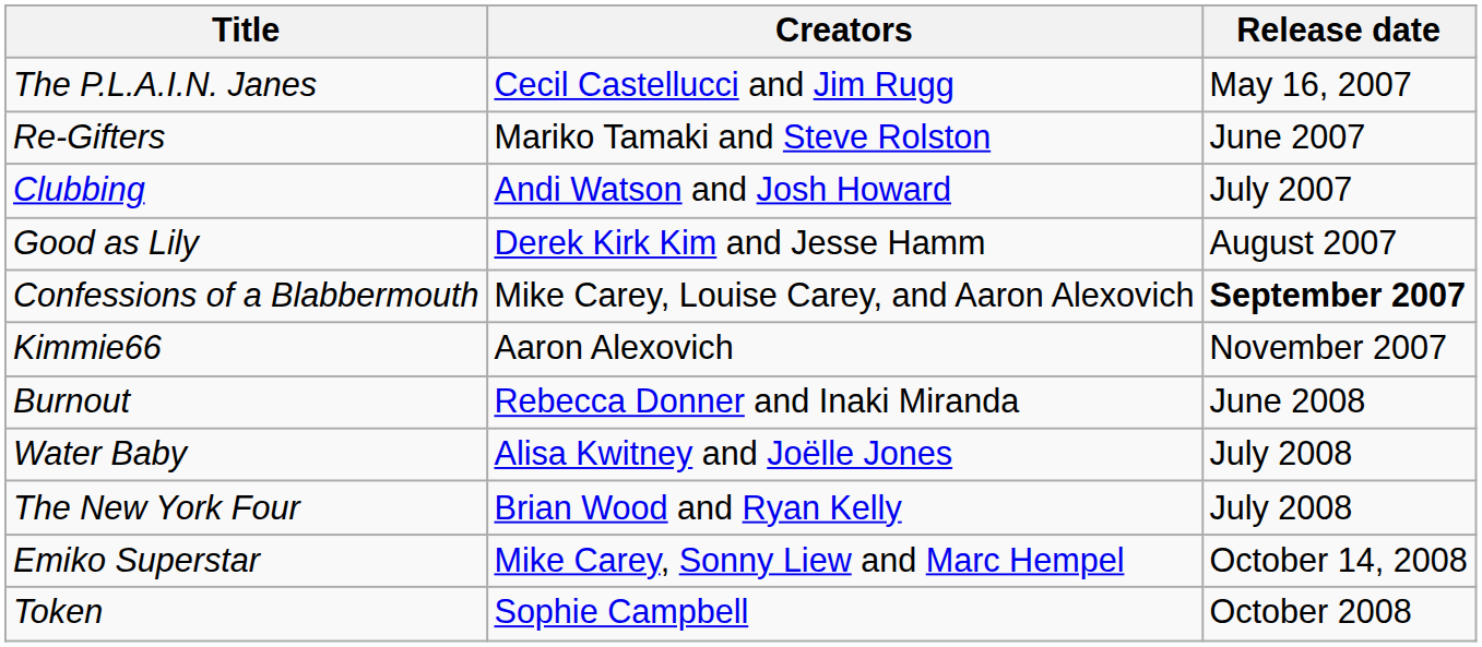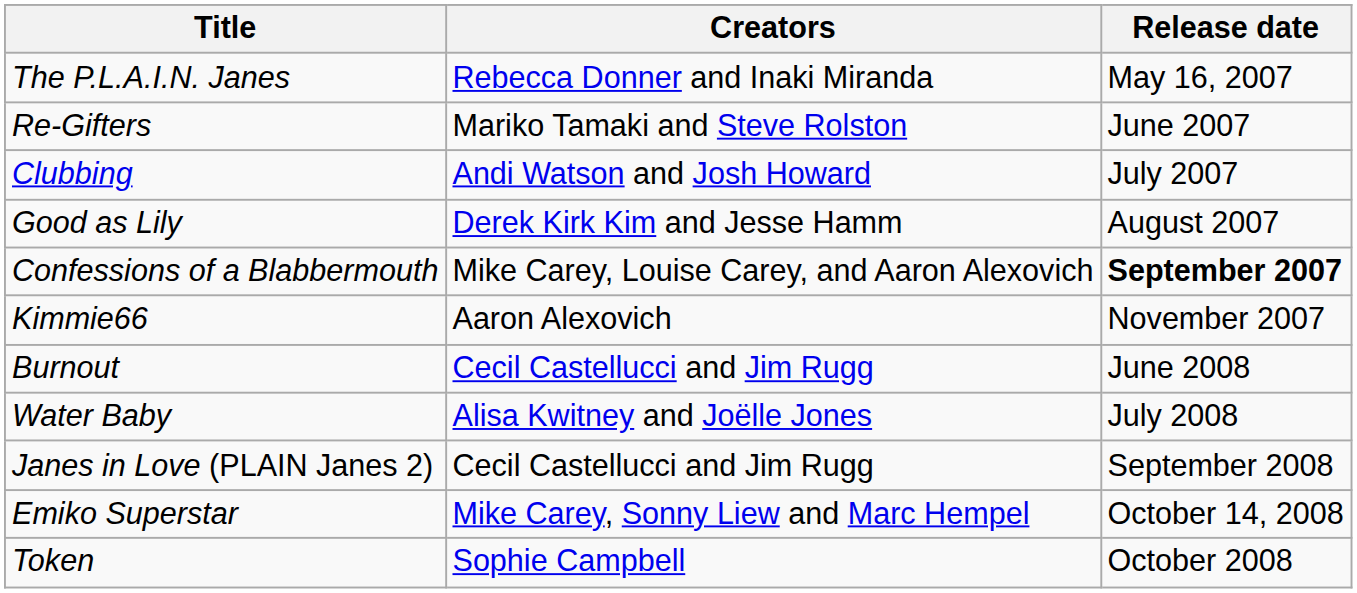The P.L.A.I.N. Janes | Creators: Cecil Castellucci and Jim Rugg -> Rebecca Donner and Inaki Miranda
Burnout | Creators: Rebecca Donner and Inaki Miranda -> Cecil Castellucci and Jim Rugg
- row: The New York Four | Brian Wood and Ryan Kelly | July 2008
+ row: Janes in Love (PLAIN Janes 2) | Cecil Castellucci and Jim Rugg | September 2008
